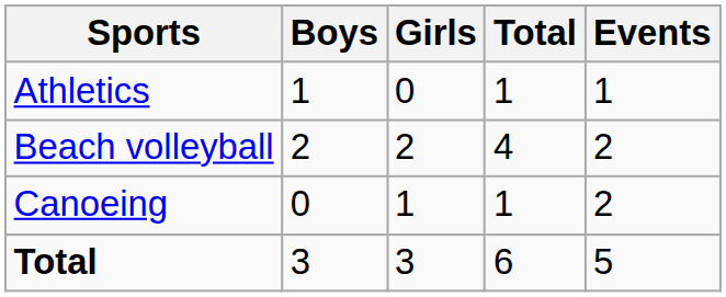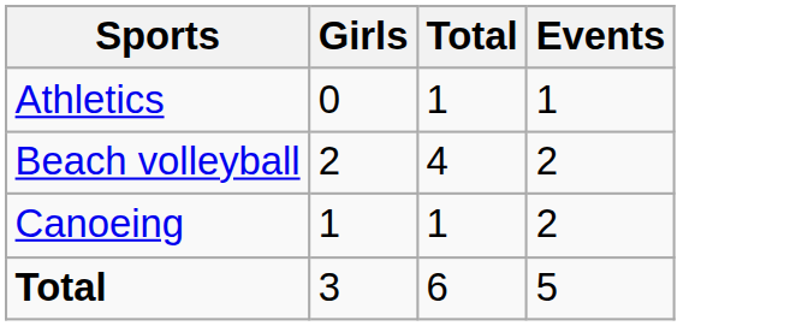- column: Boys | 1 | 2 | 0 | 3
